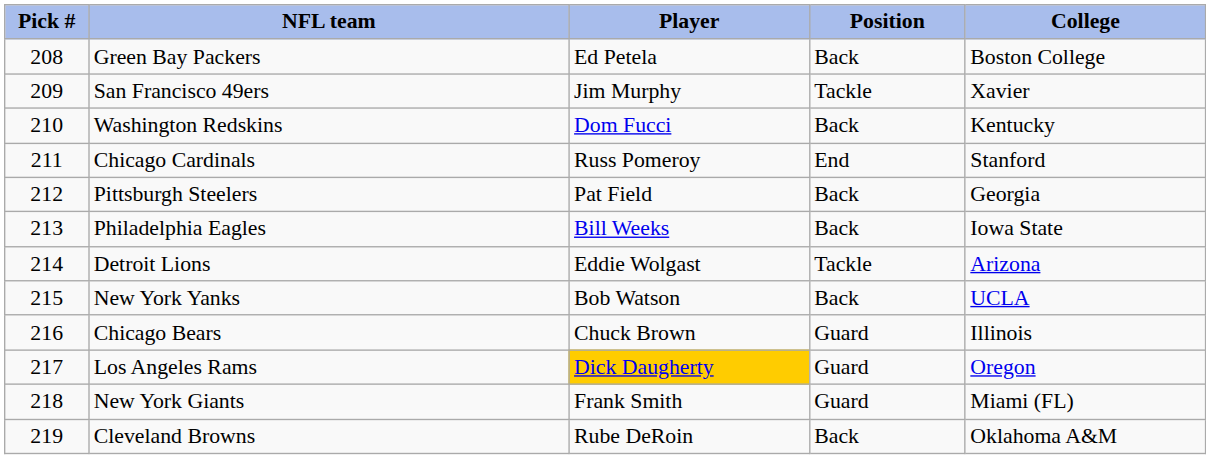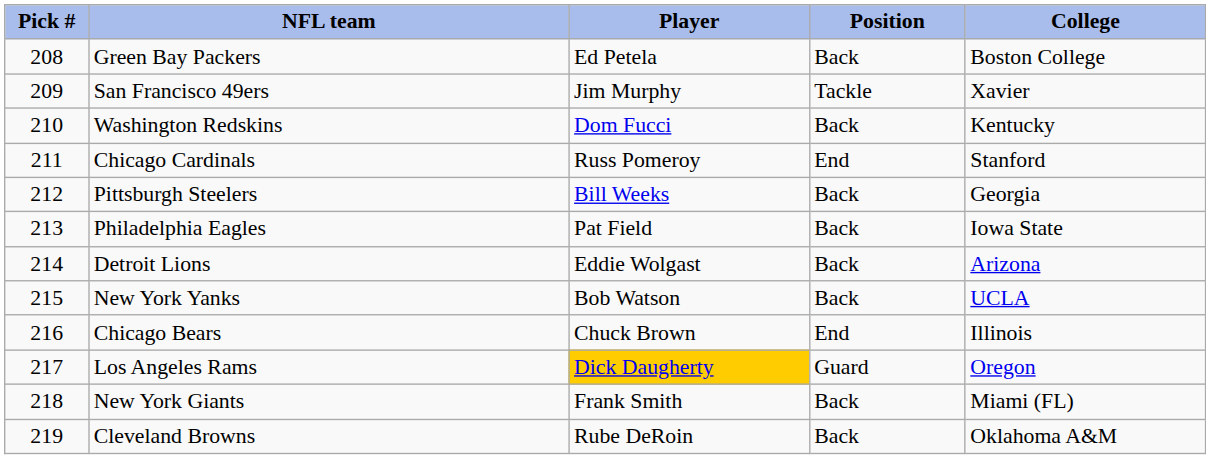Pittsburgh Steelers | Player: Pat Field -> Bill Weeks
Philadelphia Eagles | Player: Bill Weeks -> Pat Field
Detroit Lions | Position: Tackle -> Back
Chicago Bears | Position: Guard -> End
New York Giants | Position: Guard -> Back
